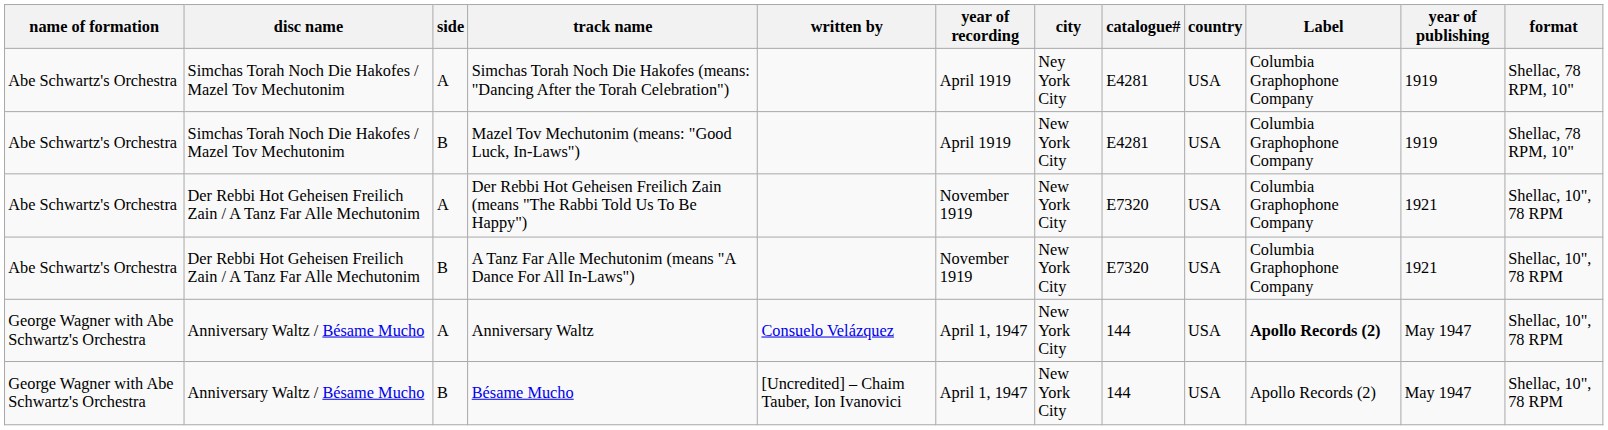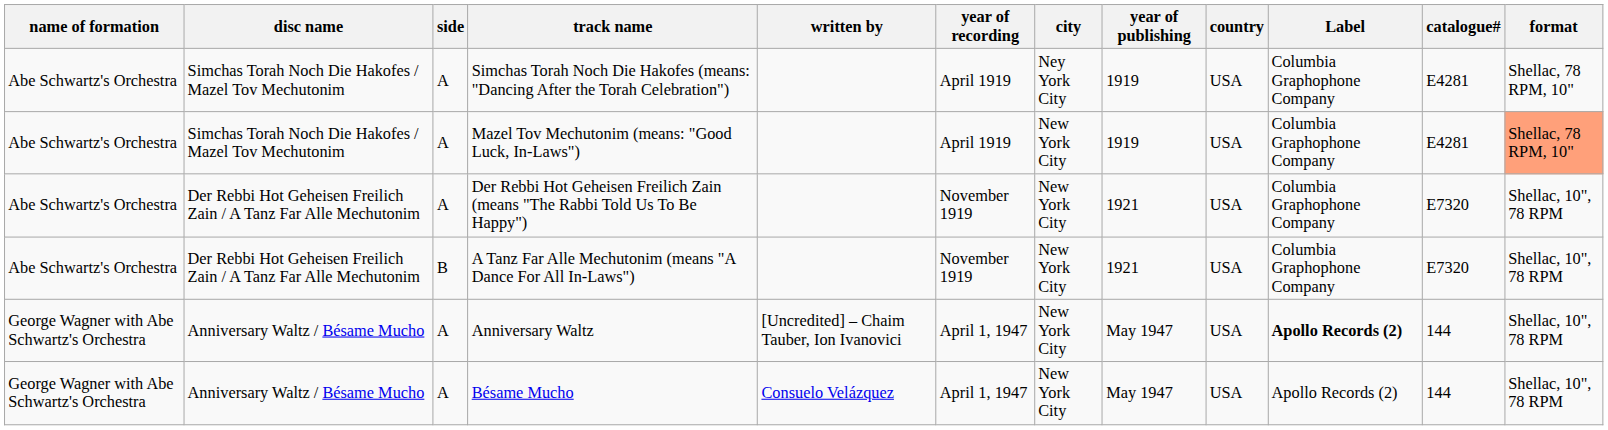columns swapped: year of publishing <-> catalogue#
Mazel Tov Mechutonim (means: "Good Luck, In-Laws") | side: B -> A
Mazel Tov Mechutonim (means: "Good Luck, In-Laws") | format: no background -> lightsalmon background
Anniversary Waltz | written by: Consuelo Velázquez -> [Uncredited] – Chaim Tauber, Ion Ivanovici
Bésame Mucho | side: B -> A
Bésame Mucho | written by: [Uncredited] – Chaim Tauber, Ion Ivanovici -> Consuelo Velázquez
